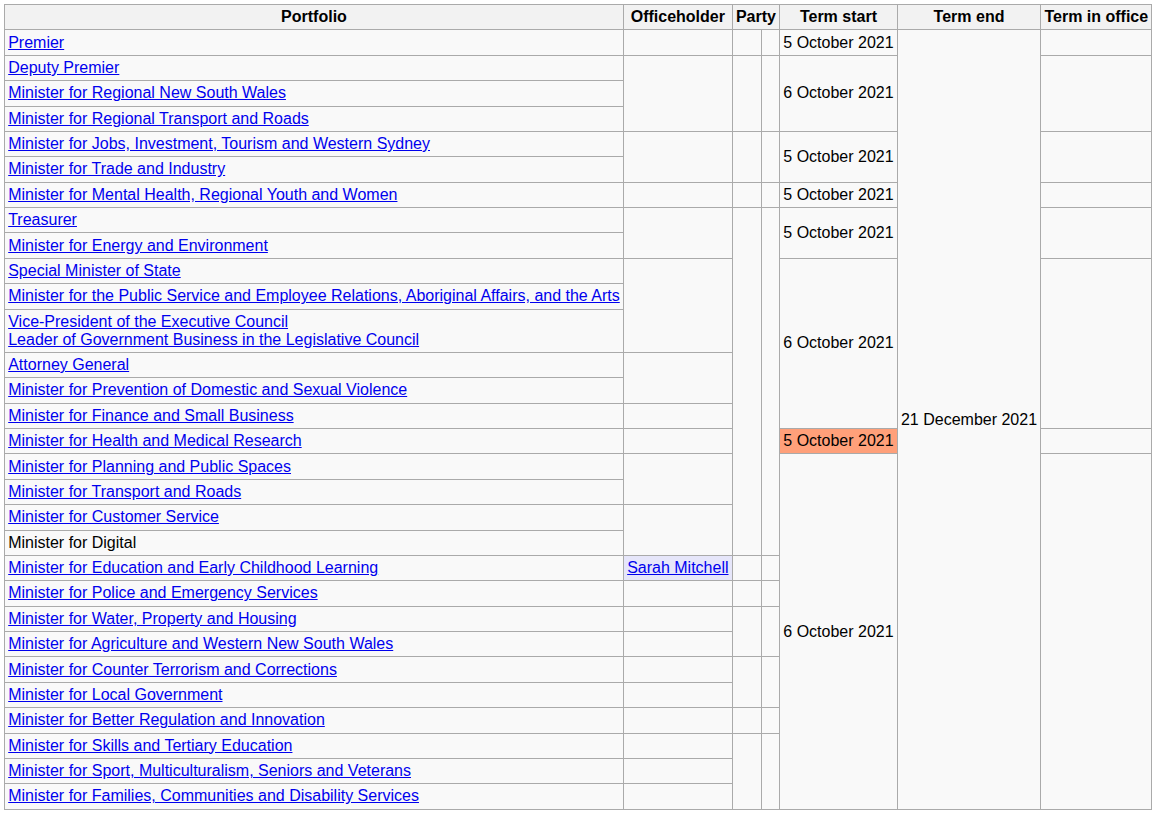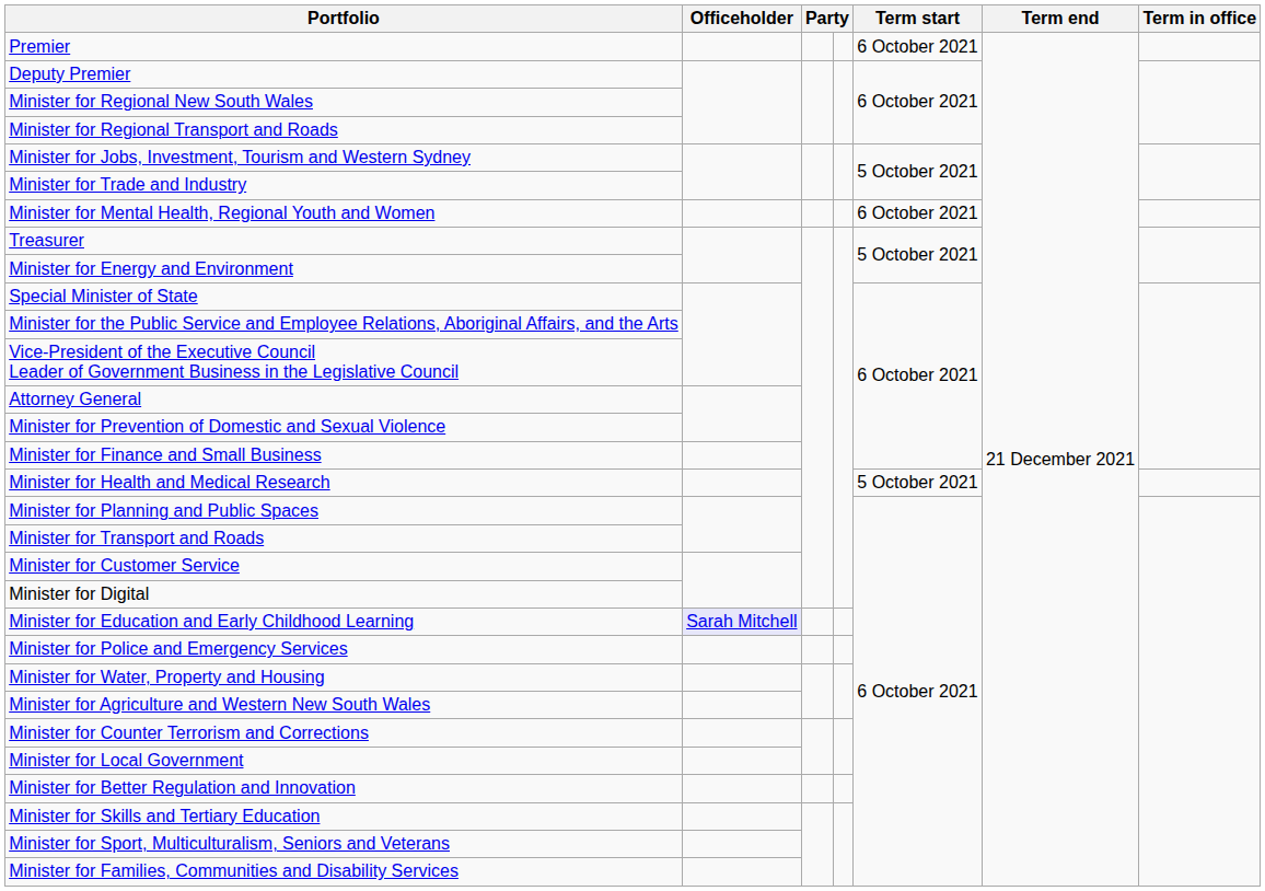Premier | Term start: 5 October 2021 -> 6 October 2021
Minister for Mental Health, Regional Youth and Women | Term start: 5 October 2021 -> 6 October 2021
Minister for Health and Medical Research | Term start: lightsalmon background -> no background
